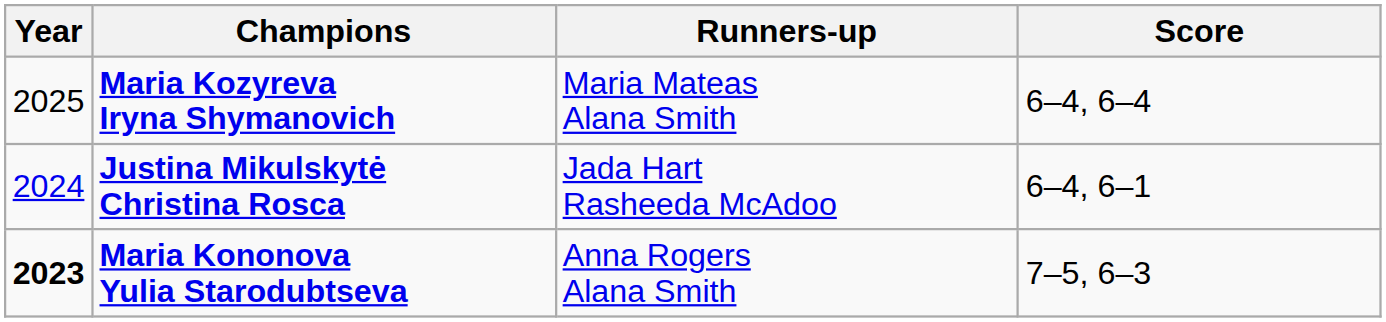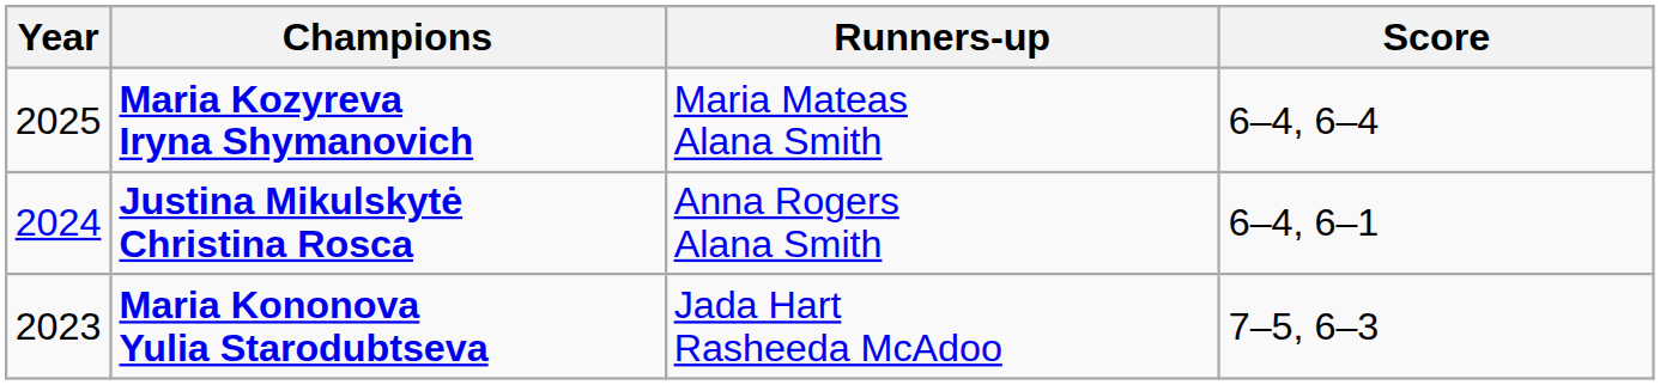Justina Mikulskytė Christina Rosca | Runners-up: Jada Hart Rasheeda McAdoo -> Anna Rogers Alana Smith
Maria Kononova Yulia Starodubtseva | Year: bold -> normal
Maria Kononova Yulia Starodubtseva | Runners-up: Anna Rogers Alana Smith -> Jada Hart Rasheeda McAdoo
